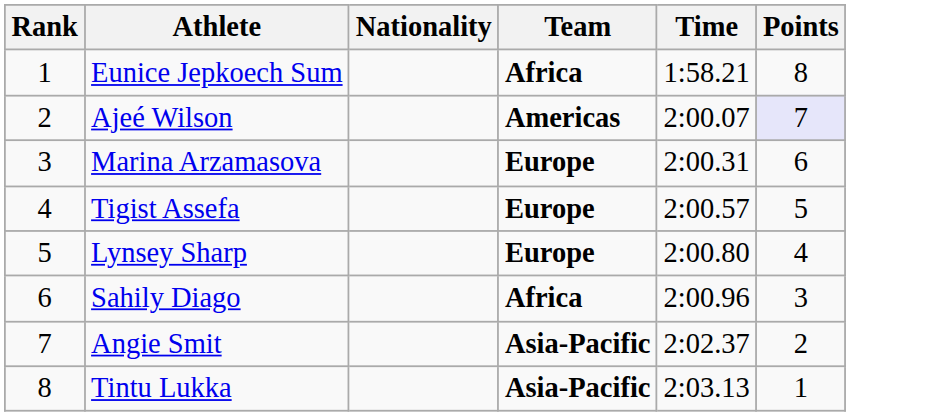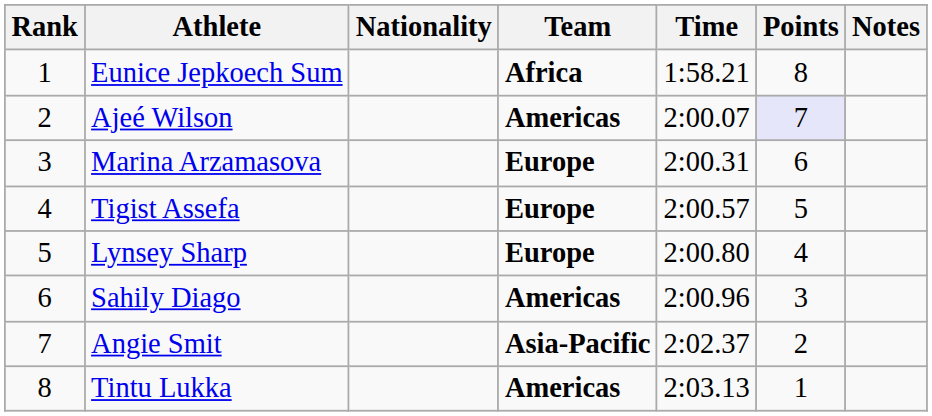+ column: Notes
Sahily Diago | Team: Africa -> Americas
Tintu Lukka | Team: Asia-Pacific -> Americas
